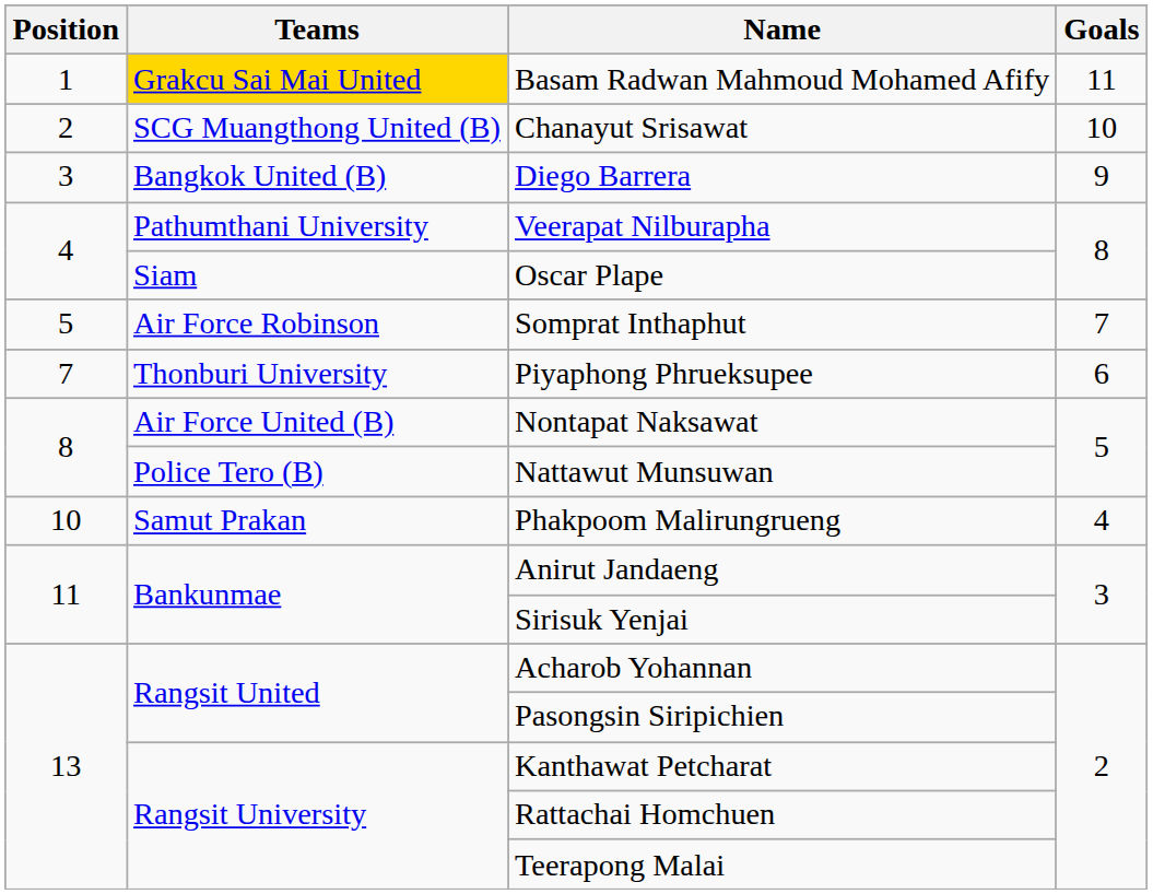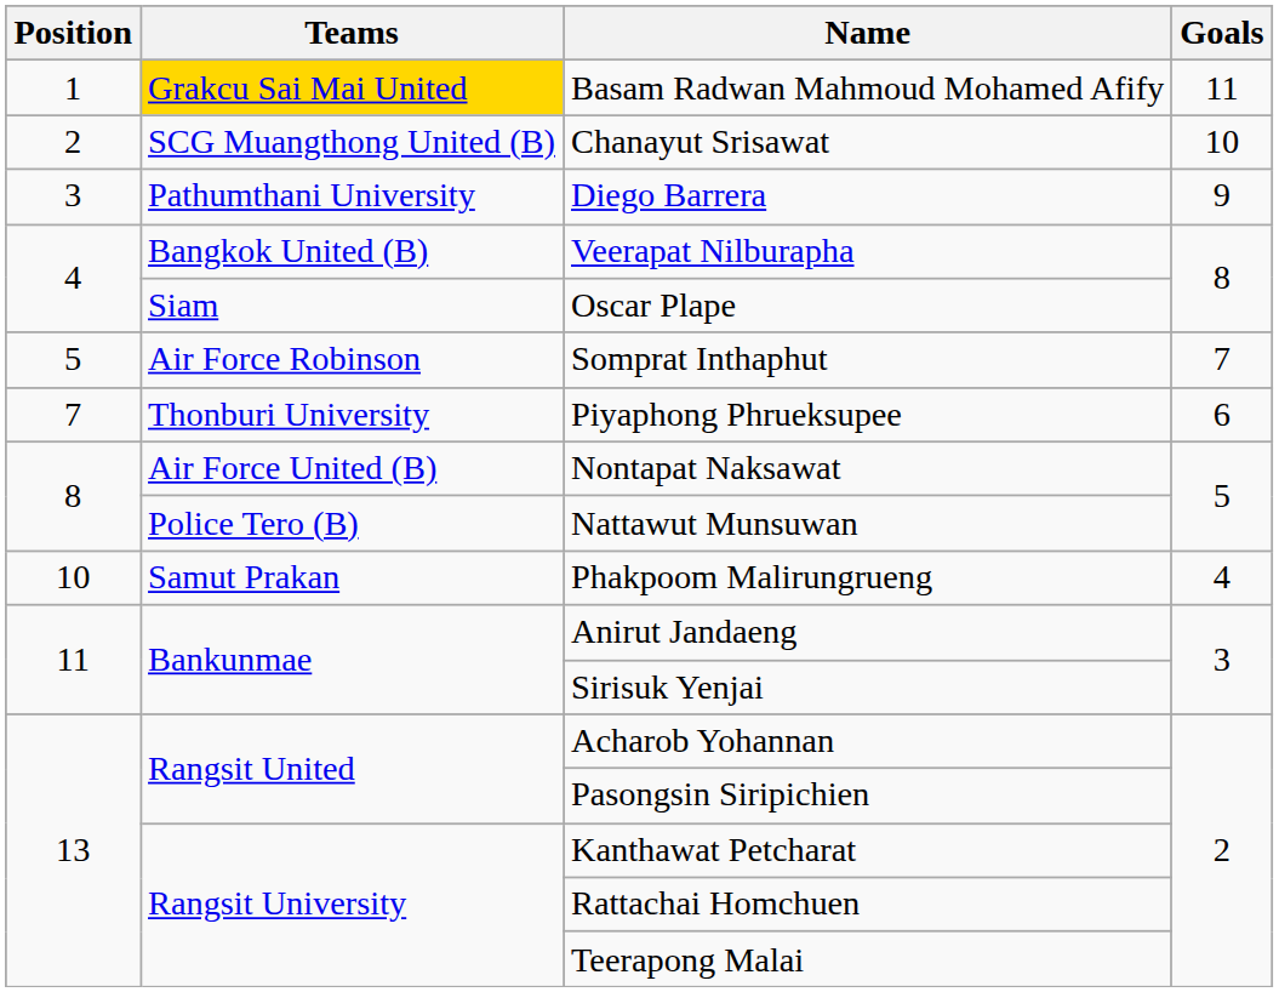Diego Barrera | Teams: Bangkok United (B) -> Pathumthani University
Veerapat Nilburapha | Teams: Pathumthani University -> Bangkok United (B)
